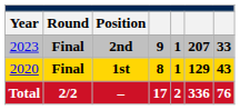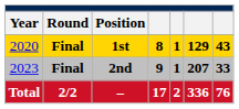rows swapped: 1st <-> 2nd
